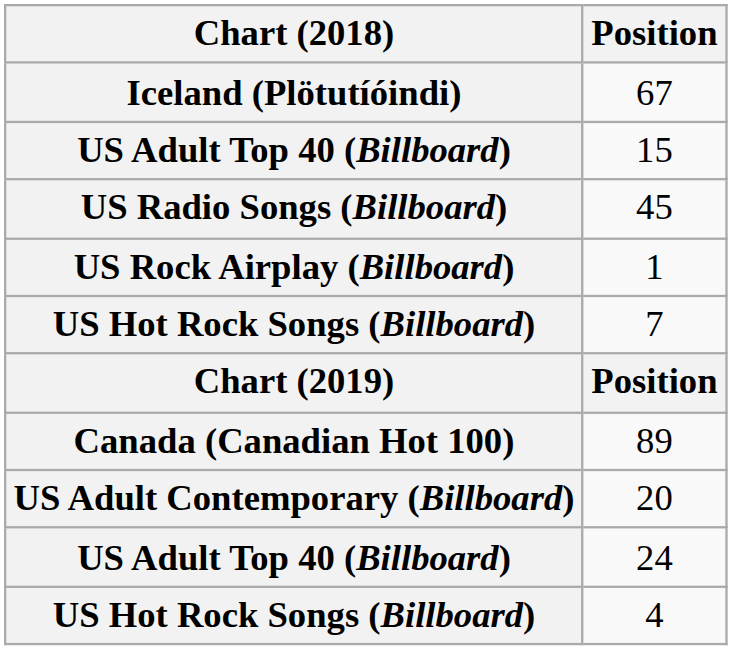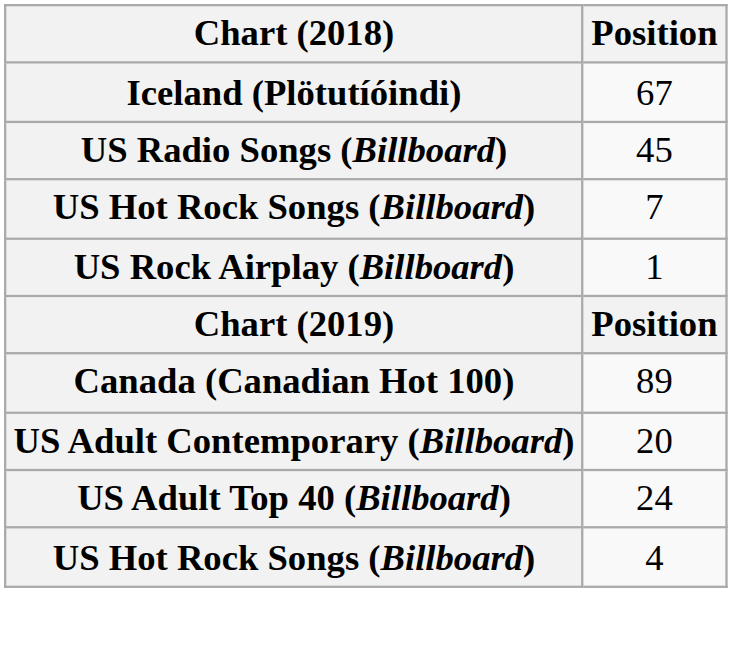- row: US Adult Top 40 (Billboard) | 15
rows swapped: 7 <-> 1
